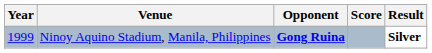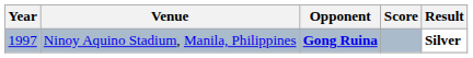Ninoy Aquino Stadium, Manila, Philippines | Year: 1999 -> 1997
